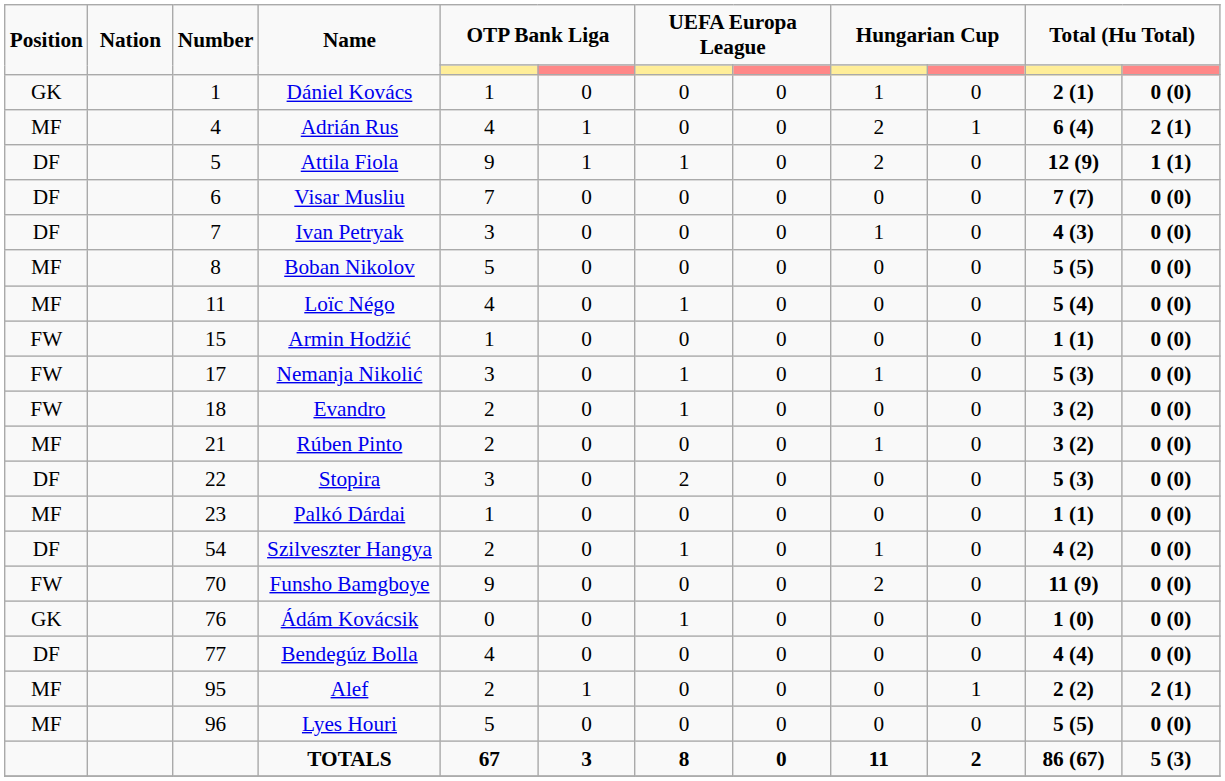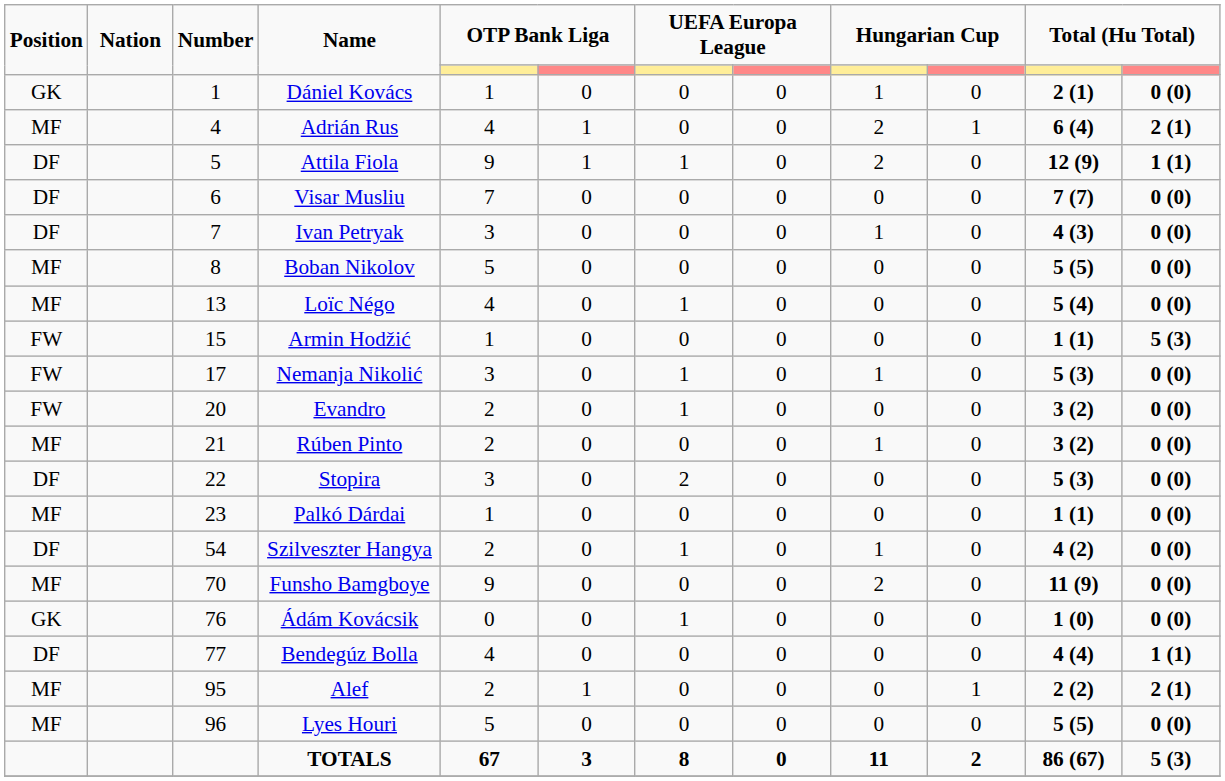Loïc Négo | Number: 11 -> 13
Armin Hodžić | column 12: 0 (0) -> 5 (3)
Evandro | Number: 18 -> 20
Funsho Bamgboye | Position: FW -> MF
Bendegúz Bolla | column 12: 0 (0) -> 1 (1)
